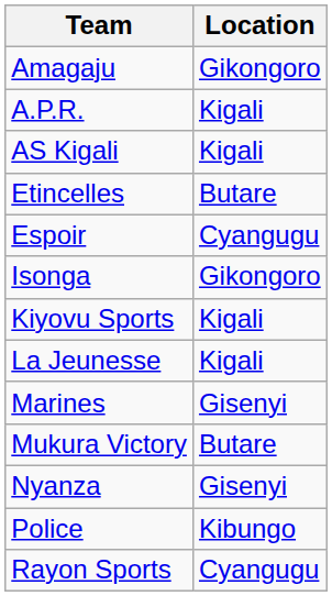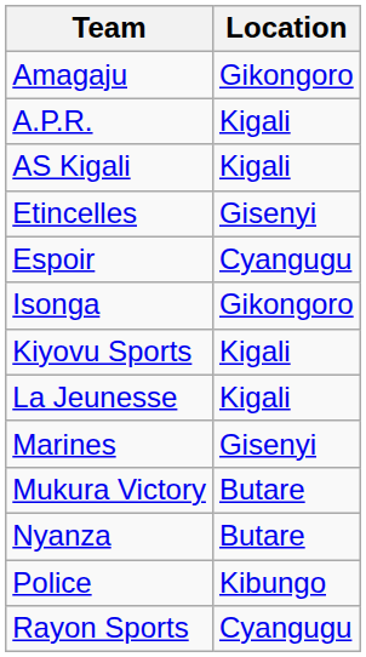Etincelles | Location: Butare -> Gisenyi
Nyanza | Location: Gisenyi -> Butare
